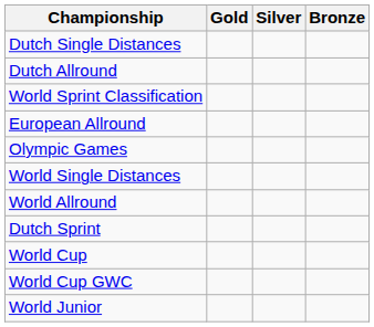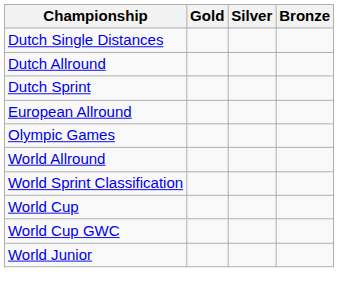rows swapped: Dutch Sprint <-> World Sprint Classification
- row: World Single Distances
